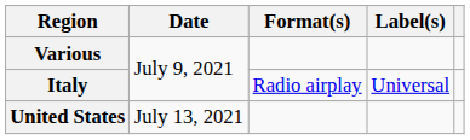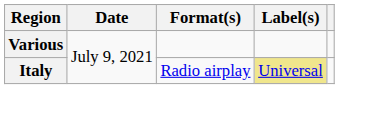Italy | Label(s): no background -> khaki background
- row: United States | July 13, 2021
